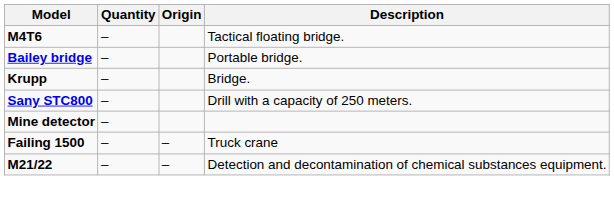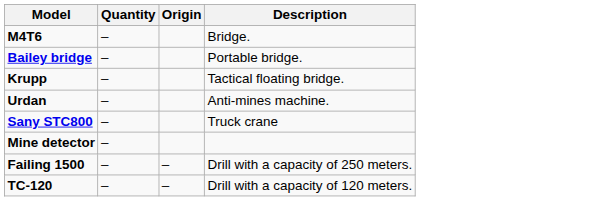M4T6 | Description: Tactical floating bridge. -> Bridge.
Krupp | Description: Bridge. -> Tactical floating bridge.
+ row: Urdan | – | Anti-mines machine.
Sany STC800 | Description: Drill with a capacity of 250 meters. -> Truck crane
Failing 1500 | Description: Truck crane -> Drill with a capacity of 250 meters.
+ row: TC-120 | – | – | Drill with a capacity of 120 meters.
- row: M21/22 | – | – | Detection and decontamination of chemical substances equipment.
